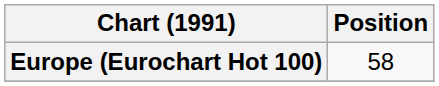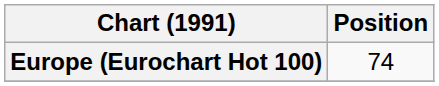Europe (Eurochart Hot 100) | Position: 58 -> 74
